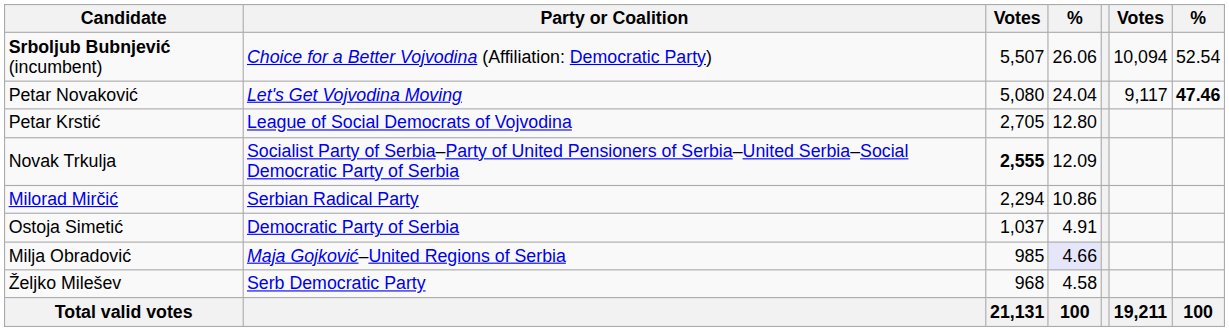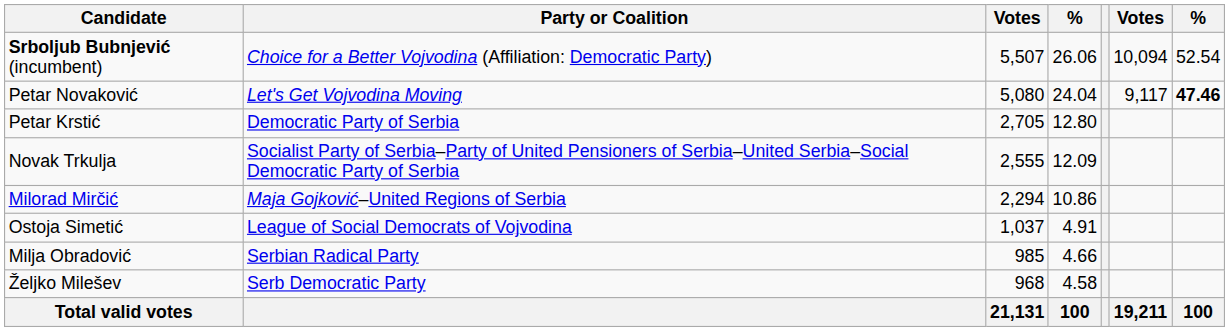Petar Krstić | Party or Coalition: League of Social Democrats of Vojvodina -> Democratic Party of Serbia
Novak Trkulja | column 3: bold -> normal
Milorad Mirčić | Party or Coalition: Serbian Radical Party -> Maja Gojković–United Regions of Serbia
Ostoja Simetić | Party or Coalition: Democratic Party of Serbia -> League of Social Democrats of Vojvodina
Milja Obradović | Party or Coalition: Maja Gojković–United Regions of Serbia -> Serbian Radical Party
Milja Obradović | column 4: lavender background -> no background
